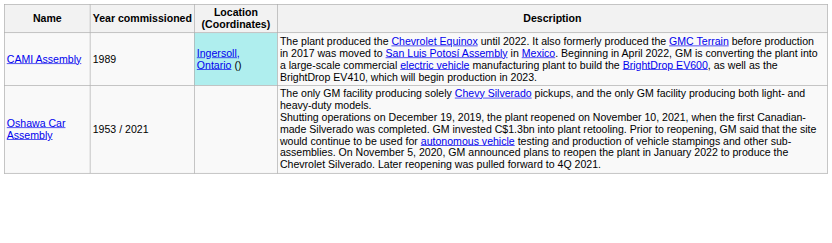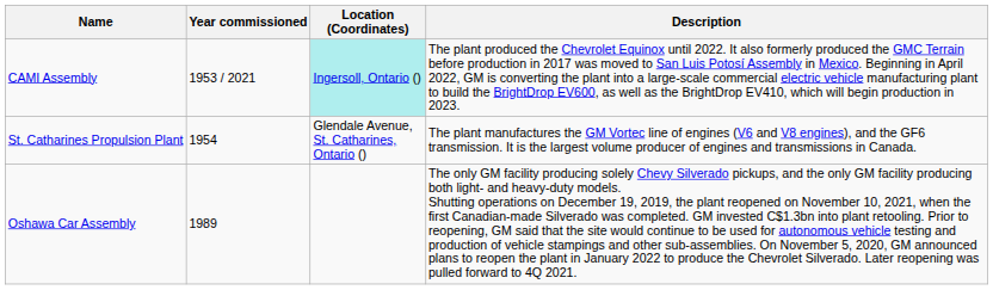CAMI Assembly | Year commissioned: 1989 -> 1953 / 2021
+ row: St. Catharines Propulsion Plant | 1954 | Glendale Avenue, St. Catharines, Ontario () | The plant manufactures the GM Vortec line of engines (V6 and V8 engines), and the GF6 transmission. It is the largest volume producer of engines and transmissions in Canada.
Oshawa Car Assembly | Year commissioned: 1953 / 2021 -> 1989
